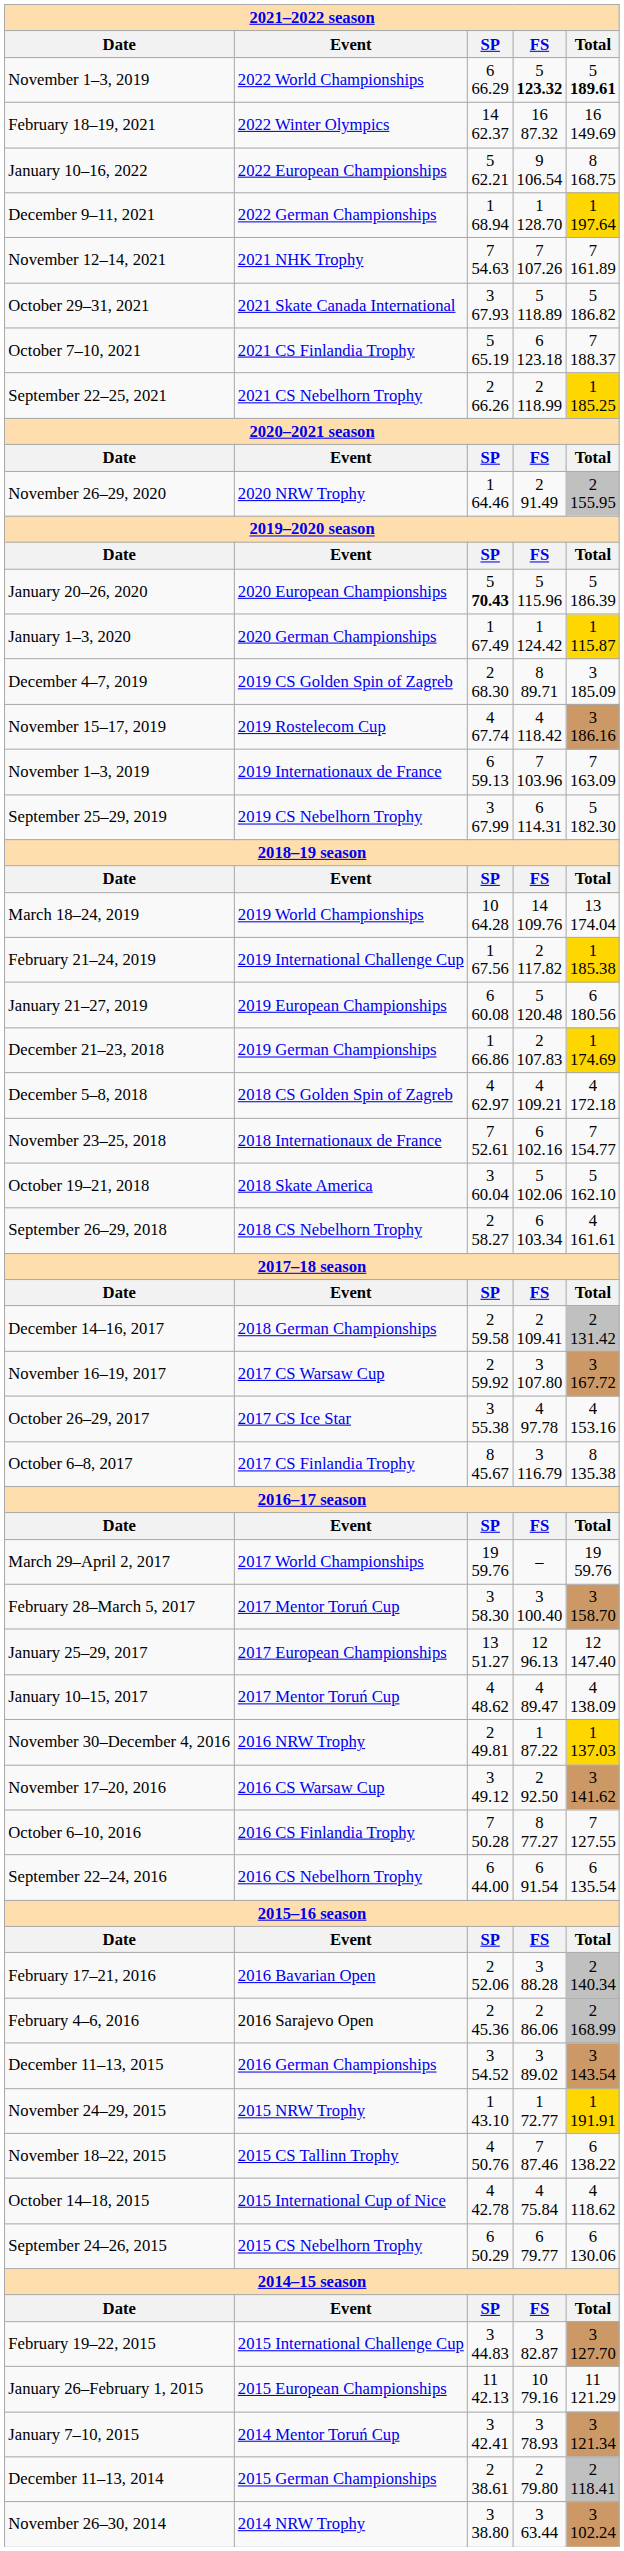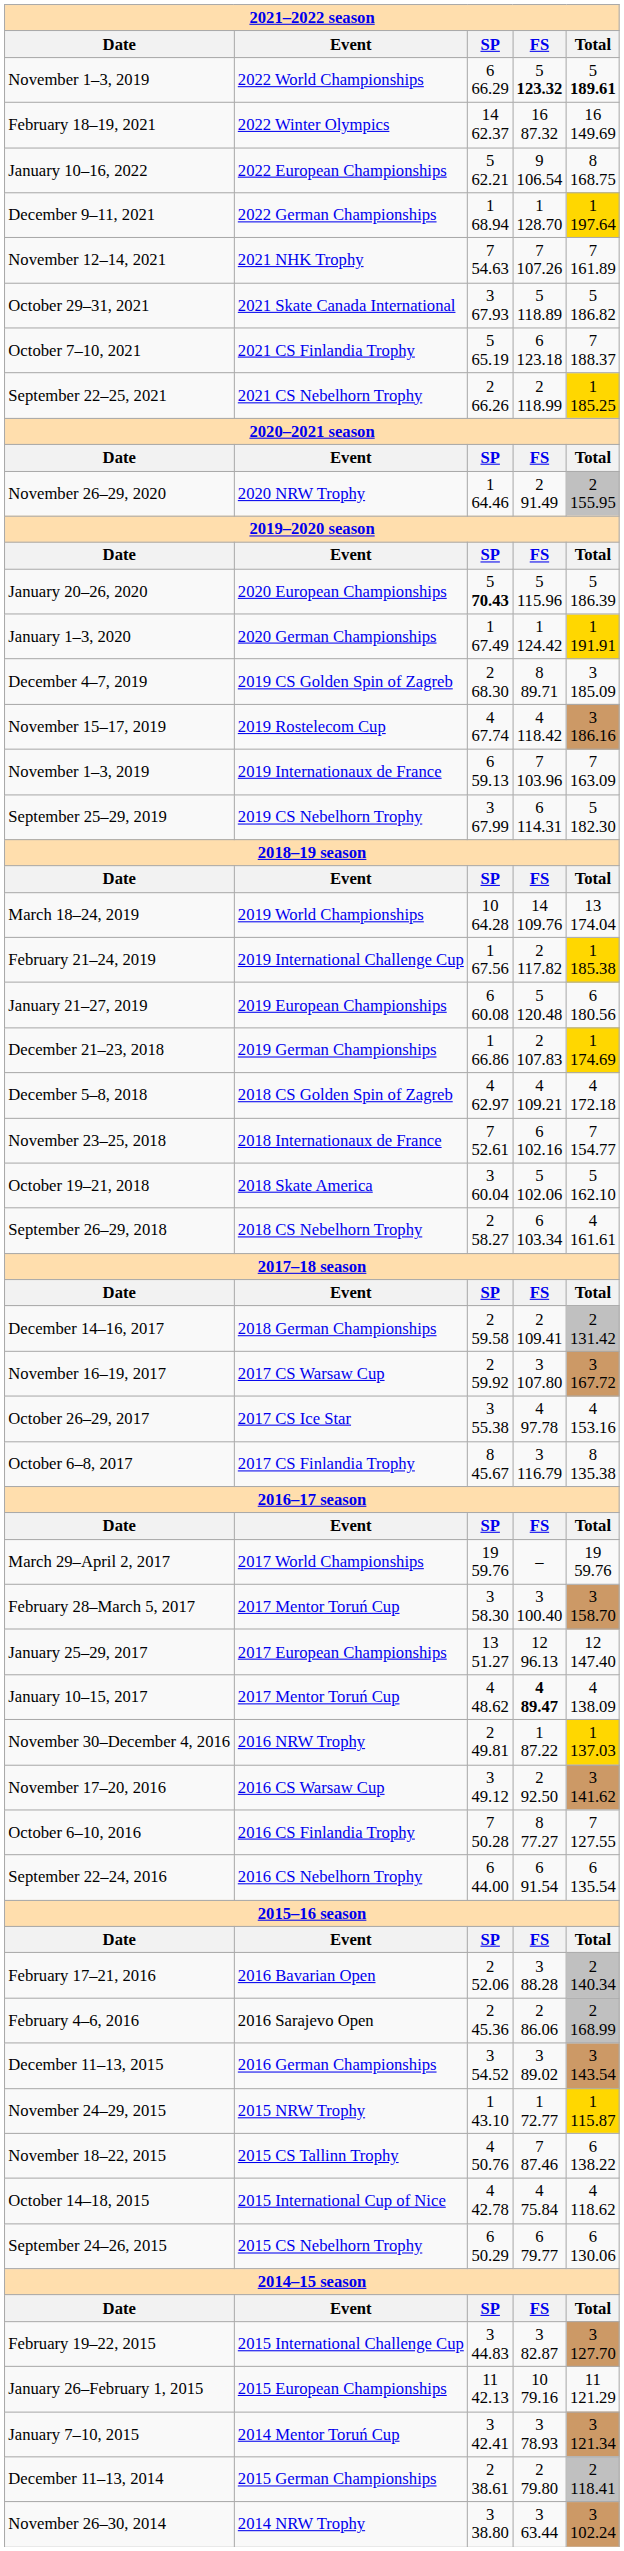January 1–3, 2020 | column 5: 1 115.87 -> 1 191.91
January 10–15, 2017 | column 4: normal -> bold
November 24–29, 2015 | column 5: 1 191.91 -> 1 115.87
